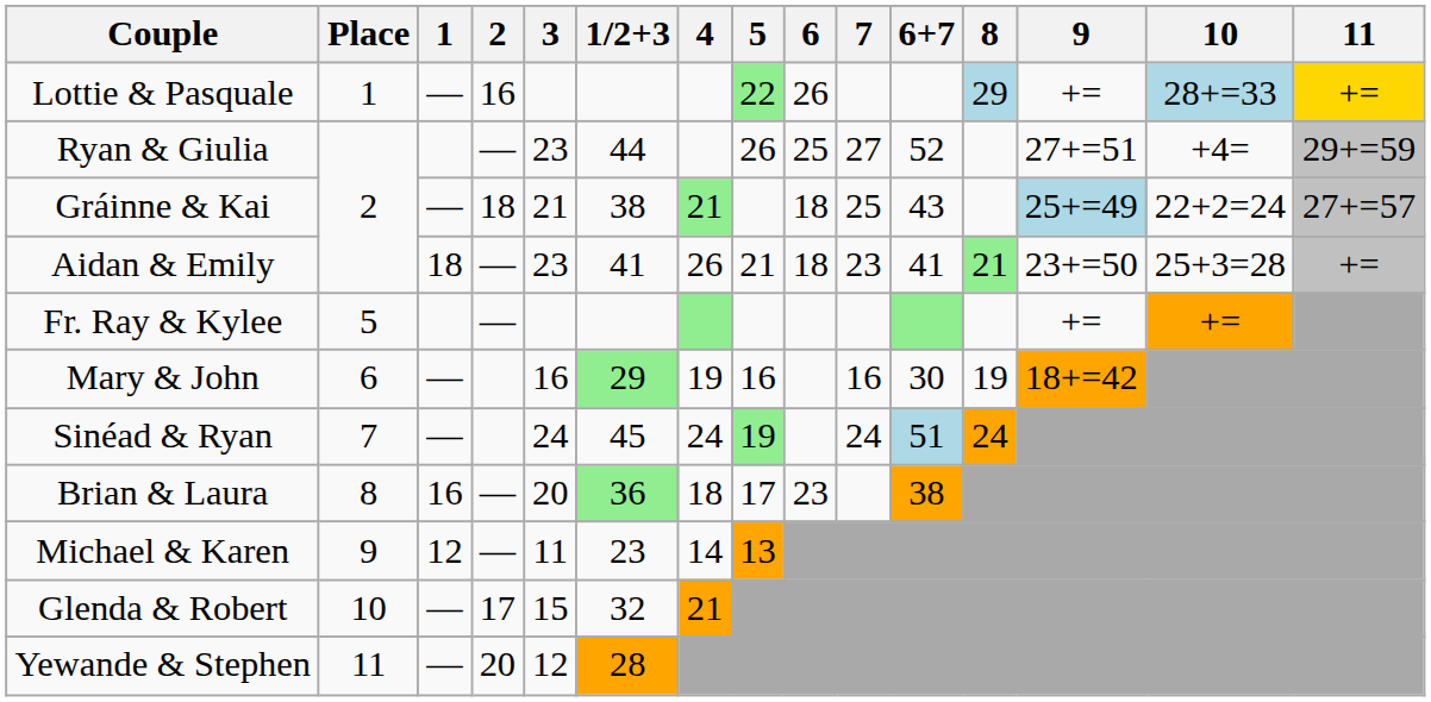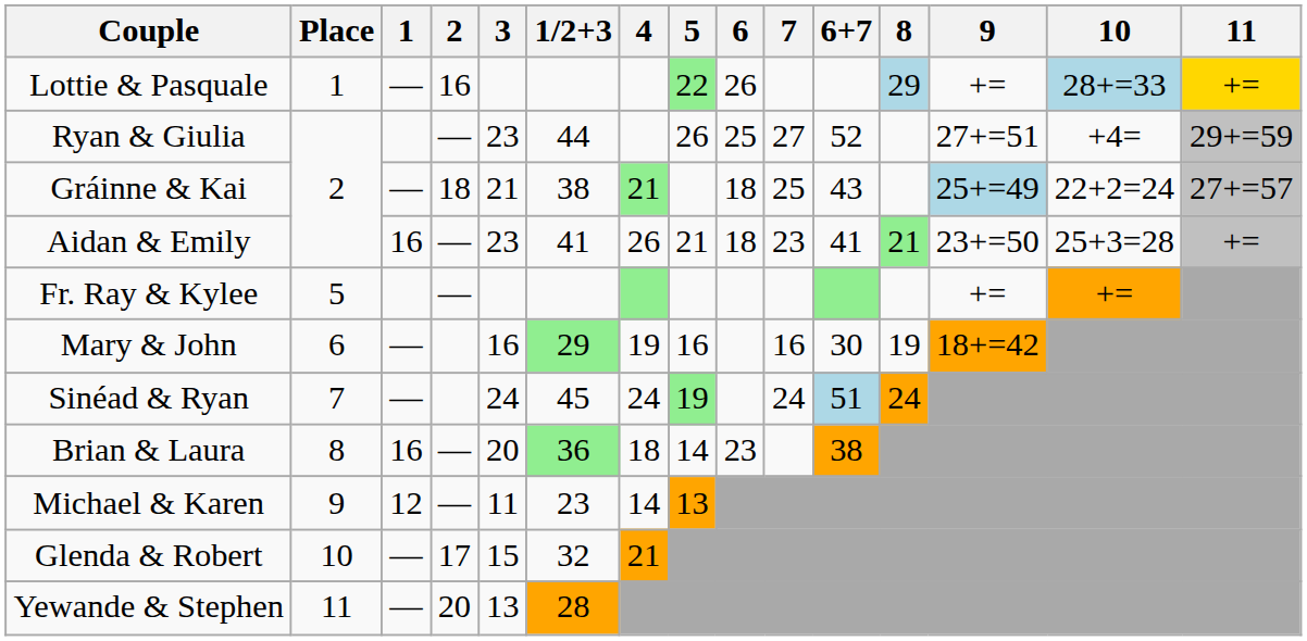Aidan & Emily | 1: 18 -> 16
Brian & Laura | 5: 17 -> 14
Yewande & Stephen | 3: 12 -> 13
